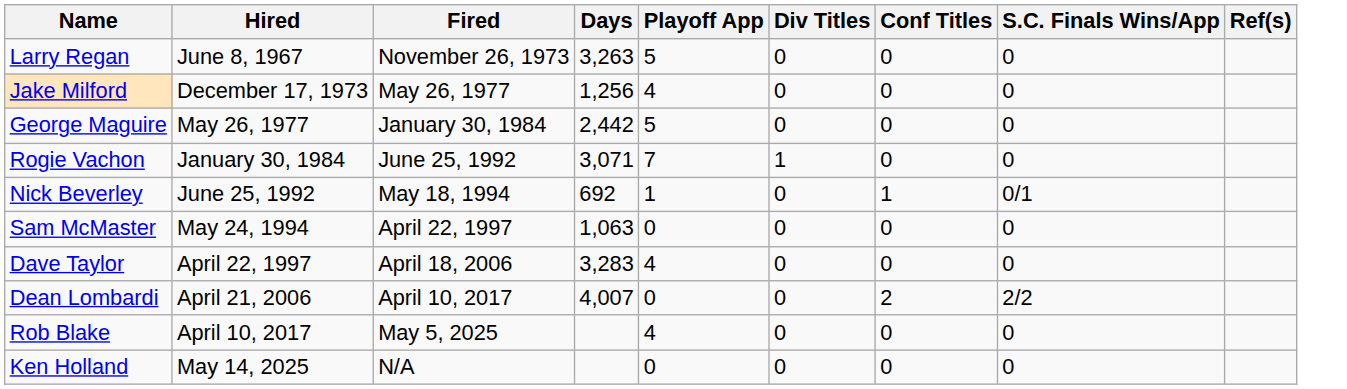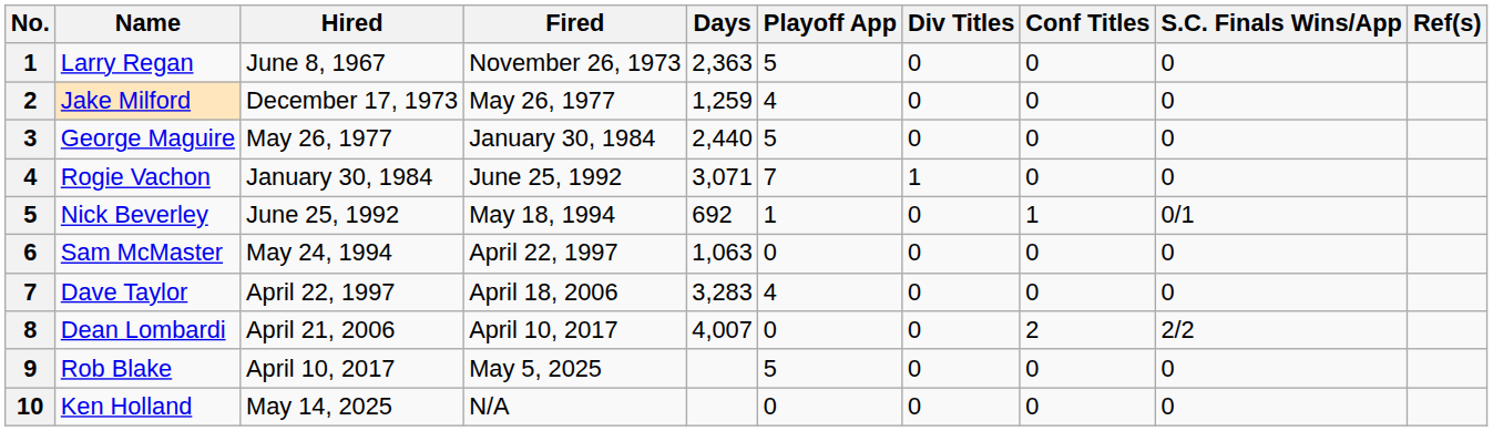+ column: No. | 1 | 2 | 3 | 4 | 5 | 6 | 7 | 8 | 9 | 10
Larry Regan | Days: 3,263 -> 2,363
Jake Milford | Days: 1,256 -> 1,259
George Maguire | Days: 2,442 -> 2,440
Rob Blake | Playoff App: 4 -> 5
